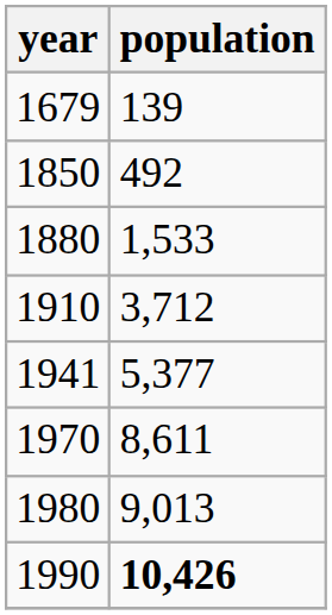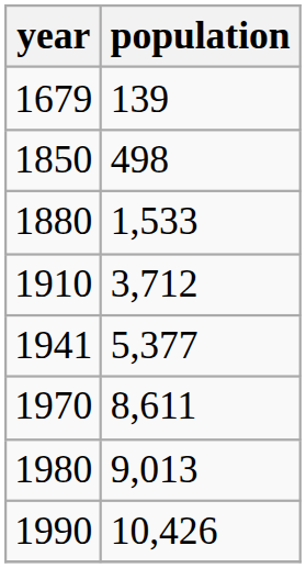1850 | population: 492 -> 498
1990 | population: bold -> normal
